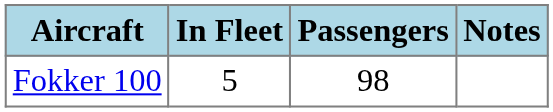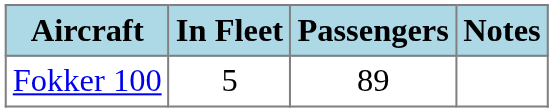Fokker 100 | Passengers: 98 -> 89
